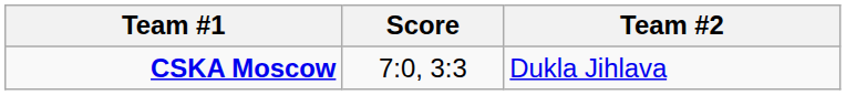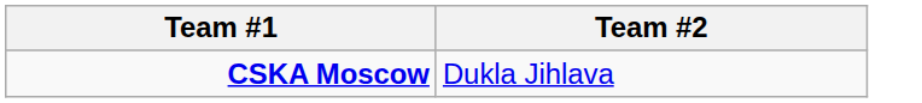- column: Score | 7:0, 3:3
